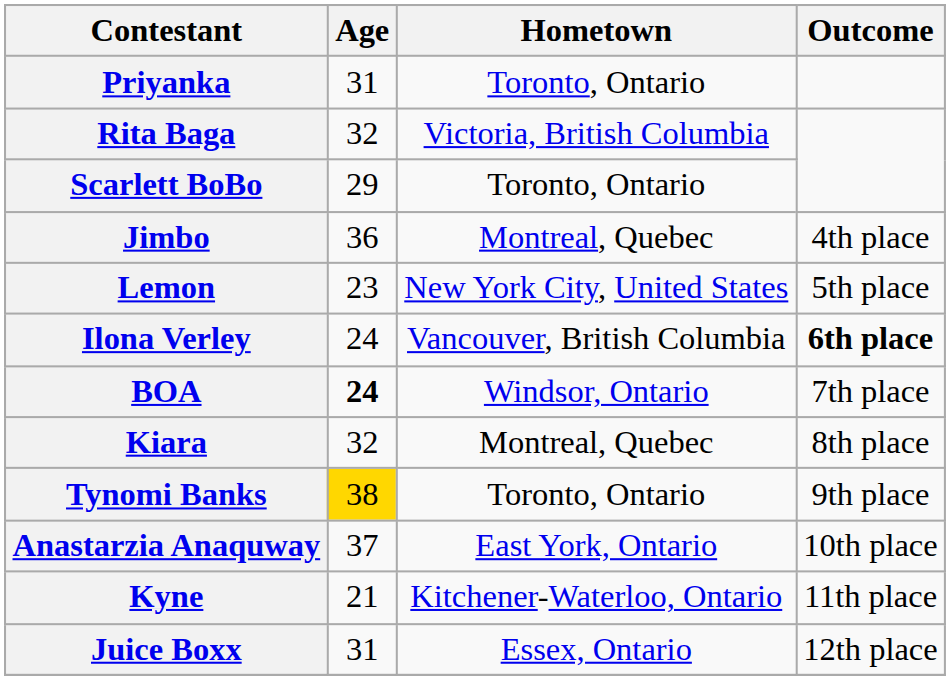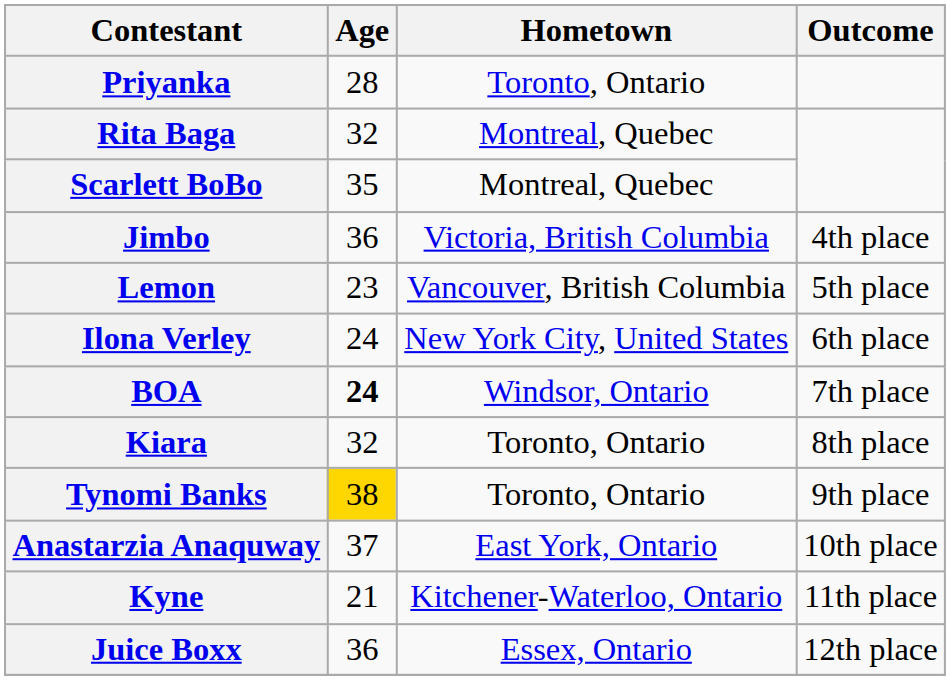Priyanka | Age: 31 -> 28
Rita Baga | Hometown: Victoria, British Columbia -> Montreal, Quebec
Scarlett BoBo | Age: 29 -> 35
Scarlett BoBo | Hometown: Toronto, Ontario -> Montreal, Quebec
Jimbo | Hometown: Montreal, Quebec -> Victoria, British Columbia
Lemon | Hometown: New York City, United States -> Vancouver, British Columbia
Ilona Verley | Hometown: Vancouver, British Columbia -> New York City, United States
Ilona Verley | Outcome: bold -> normal
Kiara | Hometown: Montreal, Quebec -> Toronto, Ontario
Juice Boxx | Age: 31 -> 36
